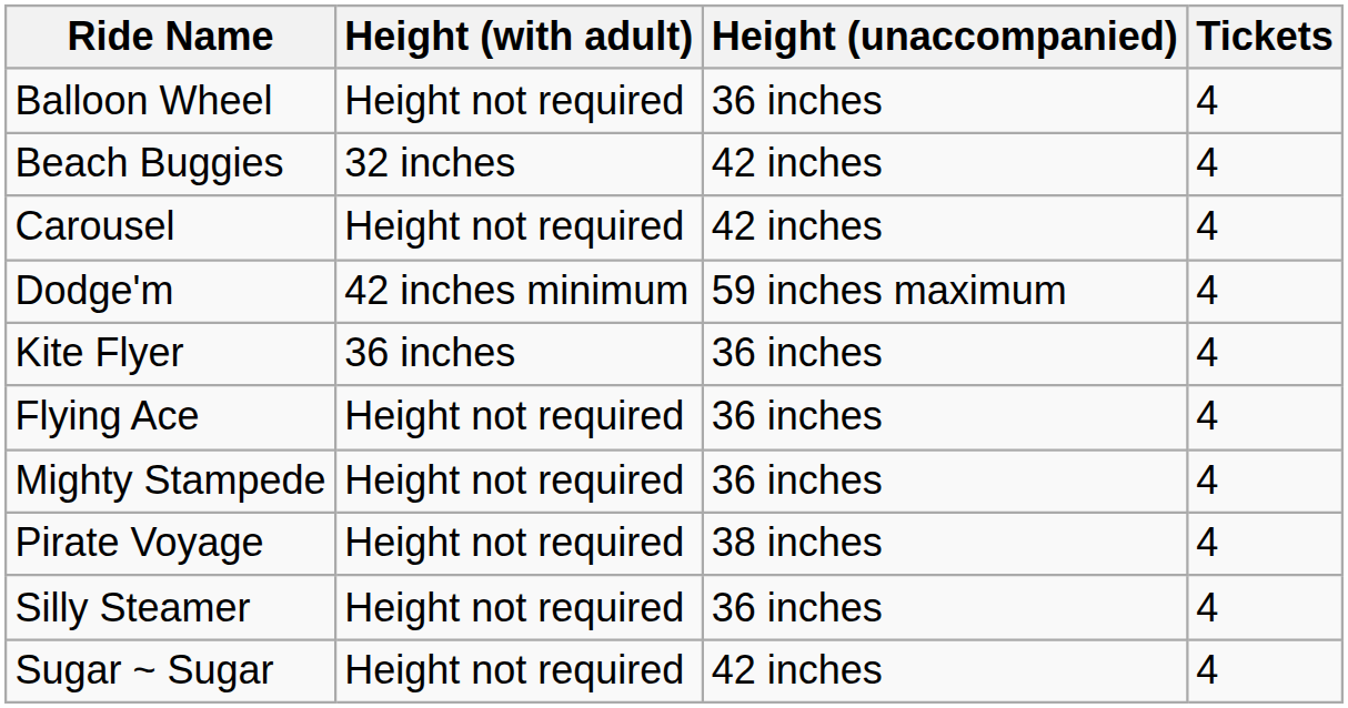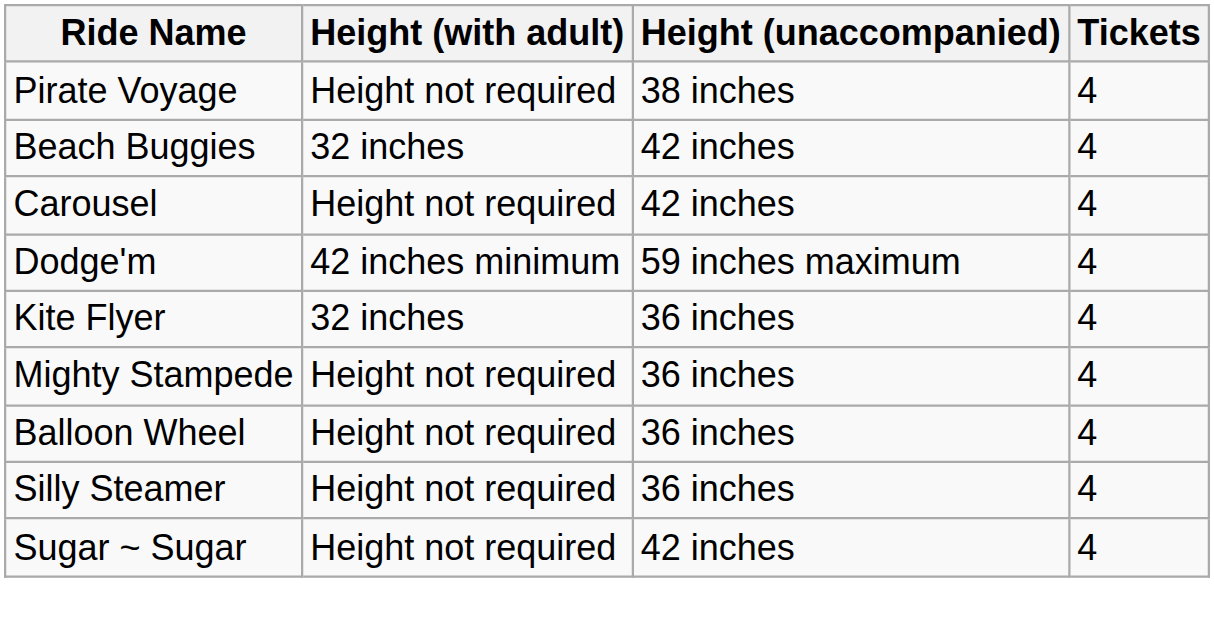rows swapped: Balloon Wheel <-> Pirate Voyage
Kite Flyer | Height (with adult): 36 inches -> 32 inches
- row: Flying Ace | Height not required | 36 inches | 4
